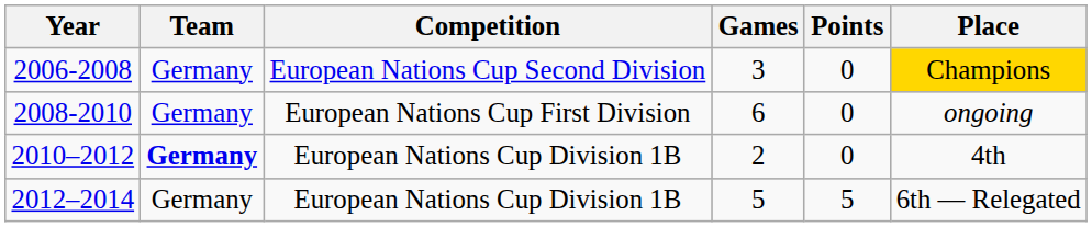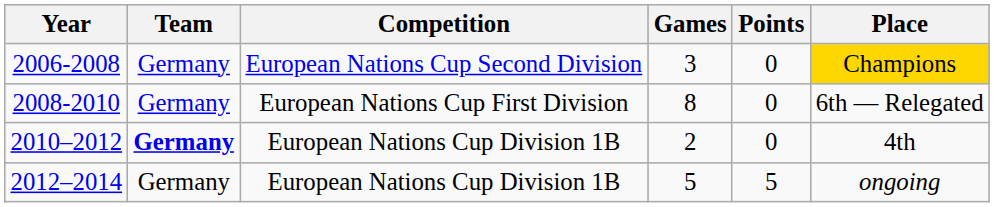2008-2010 | Games: 6 -> 8
2008-2010 | Place: ongoing -> 6th — Relegated
2012–2014 | Place: 6th — Relegated -> ongoing
